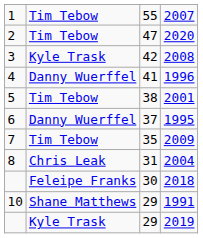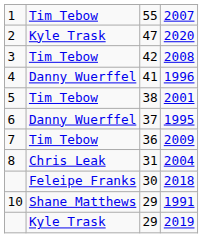2020 | column 2: Tim Tebow -> Kyle Trask
2008 | column 2: Kyle Trask -> Tim Tebow
2009 | column 3: 35 -> 36
